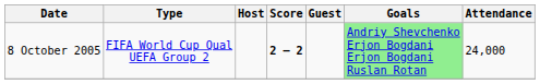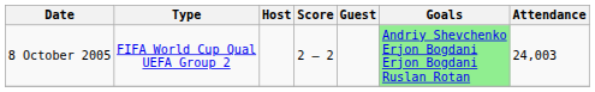8 October 2005 | Score: bold -> normal
8 October 2005 | Attendance: 24,000 -> 24,003
